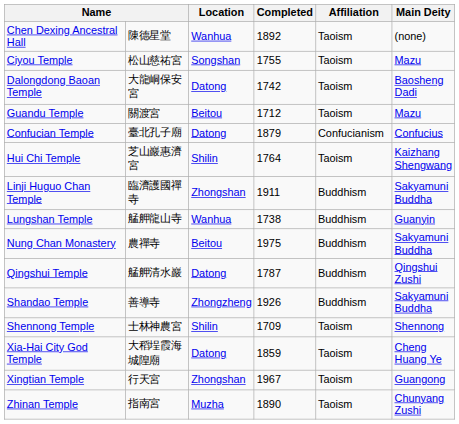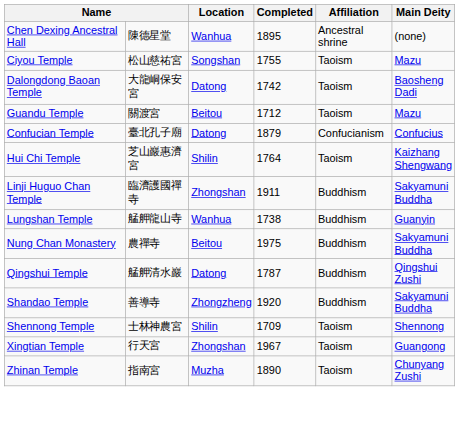Chen Dexing Ancestral Hall | Completed: 1892 -> 1895
Chen Dexing Ancestral Hall | Affiliation: Taoism -> Ancestral shrine
Shandao Temple | Completed: 1926 -> 1920
- row: Xia-Hai City God Temple | 大稻埕霞海城隍廟 | Datong | 1859 | Taoism | Cheng Huang Ye
